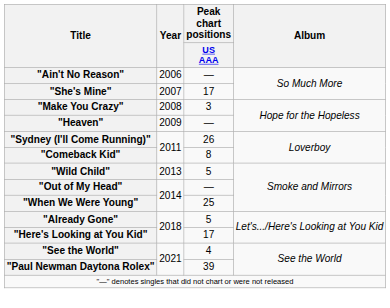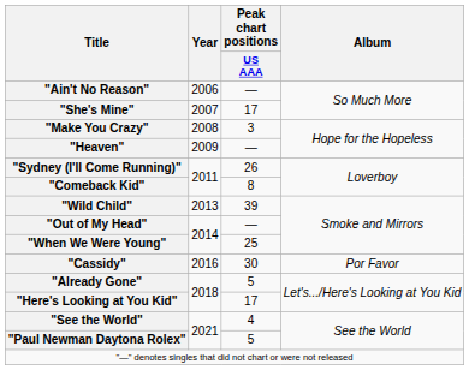"Wild Child" | Peak chart positions / US AAA: 5 -> 39
+ row: "Cassidy" | 2016 | 30 | Por Favor
"Paul Newman Daytona Rolex" | Peak chart positions / US AAA: 39 -> 5
